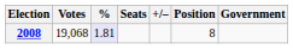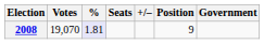2008 | Votes: 19,068 -> 19,070
2008 | Position: 8 -> 9
